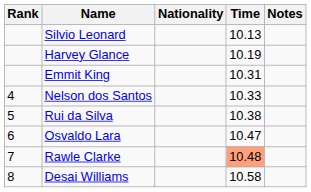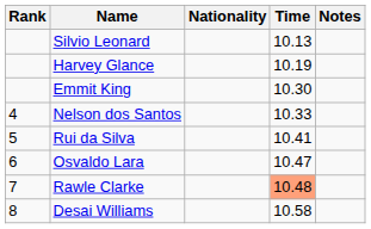Emmit King | Time: 10.31 -> 10.30
Rui da Silva | Time: 10.38 -> 10.41
